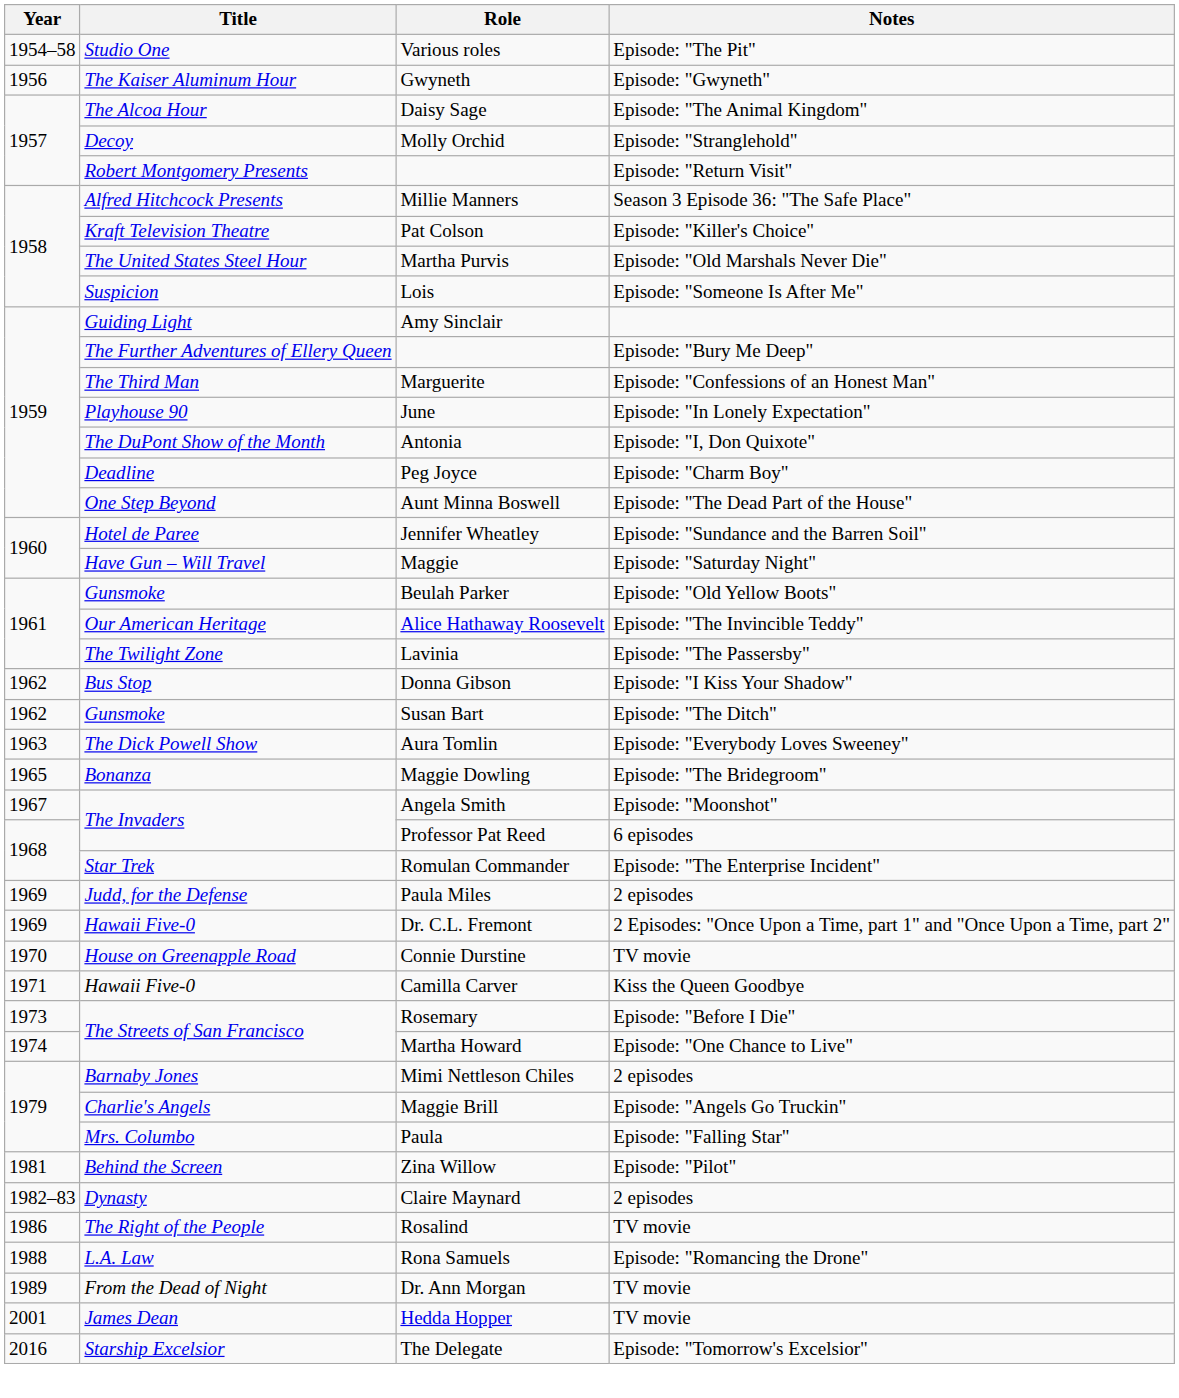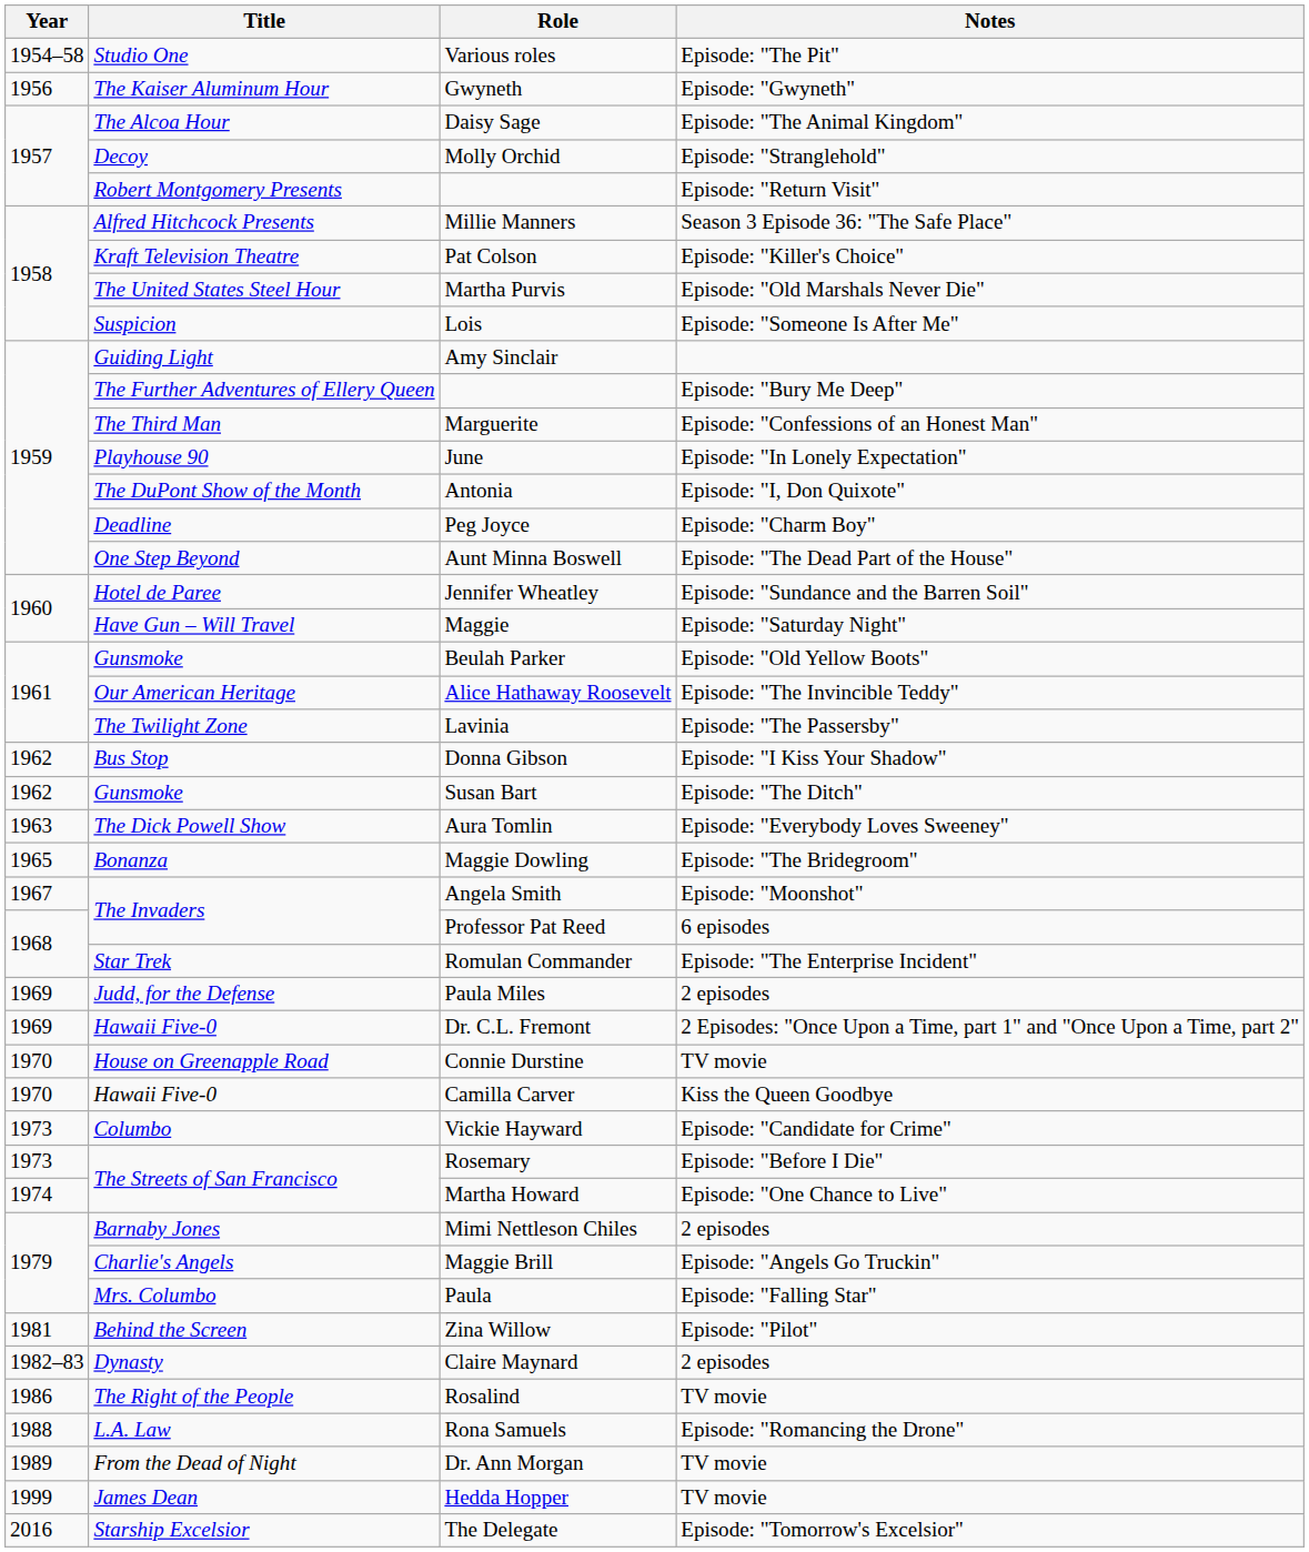Camilla Carver | Year: 1971 -> 1970
+ row: 1973 | Columbo | Vickie Hayward | Episode: "Candidate for Crime"
Hedda Hopper | Year: 2001 -> 1999
